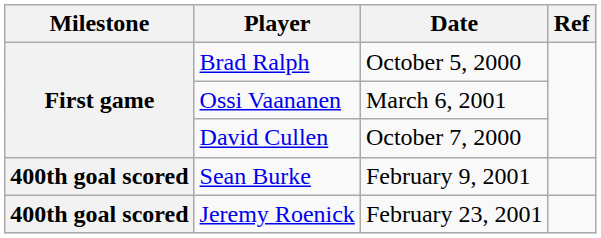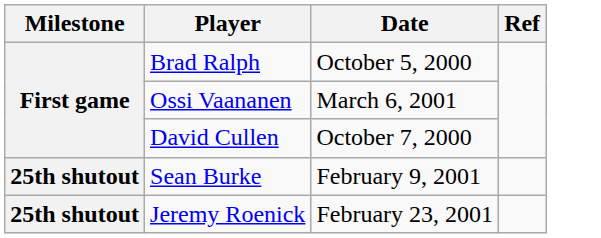Sean Burke | Milestone: 400th goal scored -> 25th shutout
Jeremy Roenick | Milestone: 400th goal scored -> 25th shutout
